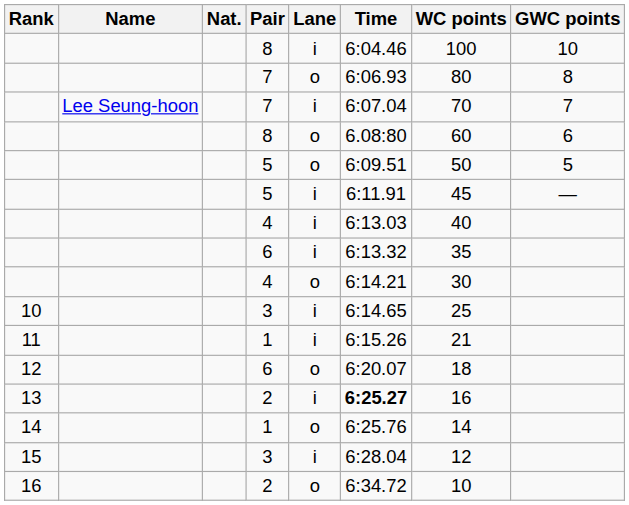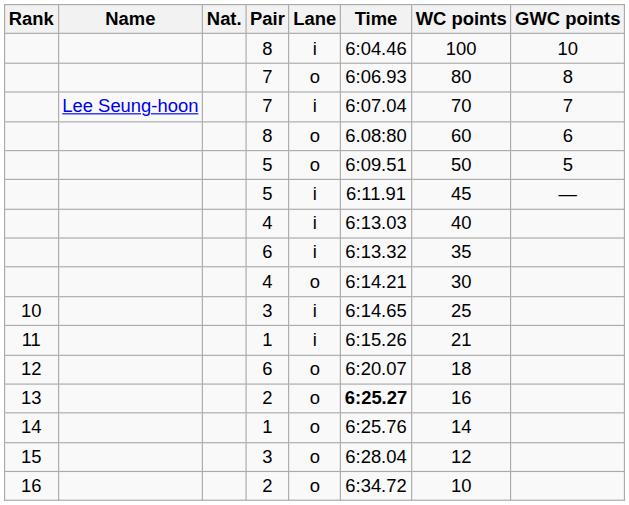13 | Lane: i -> o
15 | Lane: i -> o
